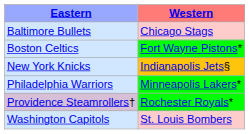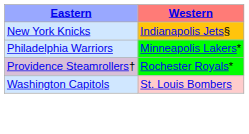- row: Baltimore Bullets | Chicago Stags
- row: Boston Celtics | Fort Wayne Pistons*
